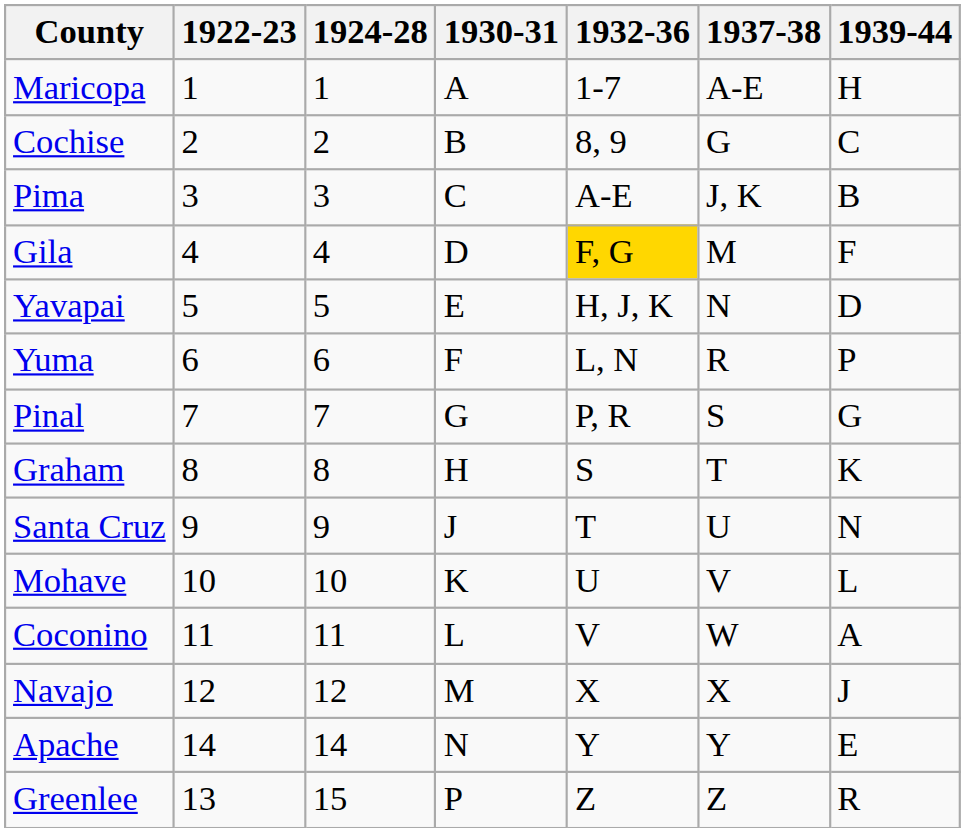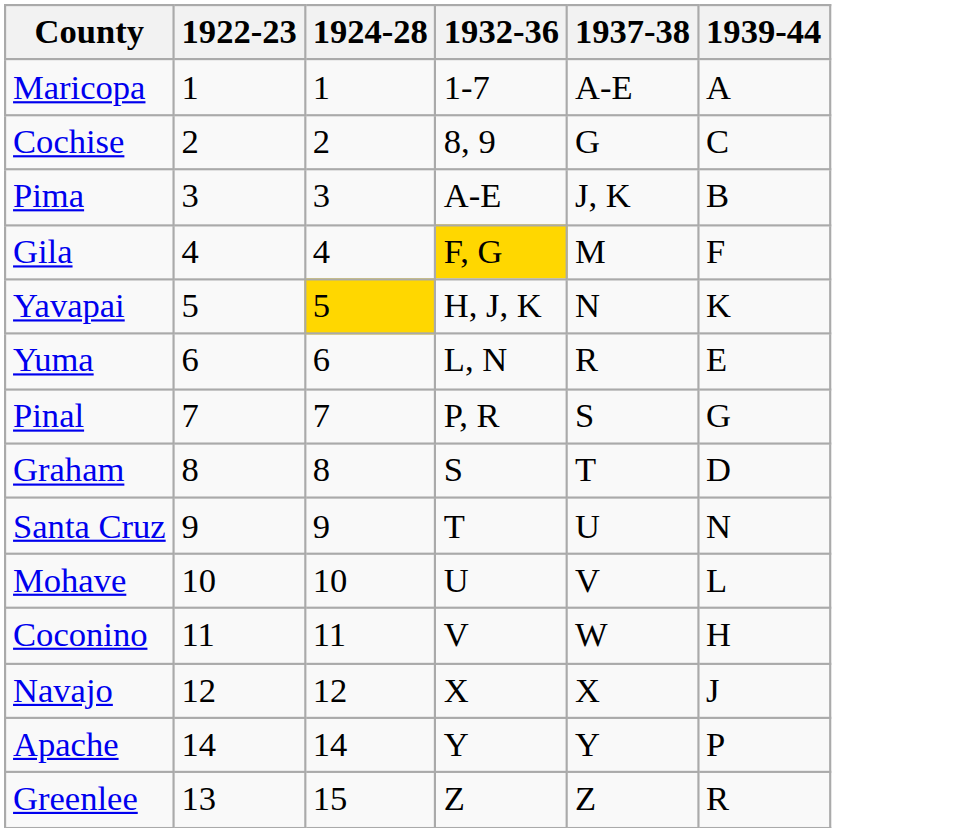- column: 1930-31 | A | B | C | D | E | F | G | H | J | K | L | M | N | P
Maricopa | 1939-44: H -> A
Yavapai | 1924-28: no background -> gold background
Yavapai | 1939-44: D -> K
Yuma | 1939-44: P -> E
Graham | 1939-44: K -> D
Coconino | 1939-44: A -> H
Apache | 1939-44: E -> P
